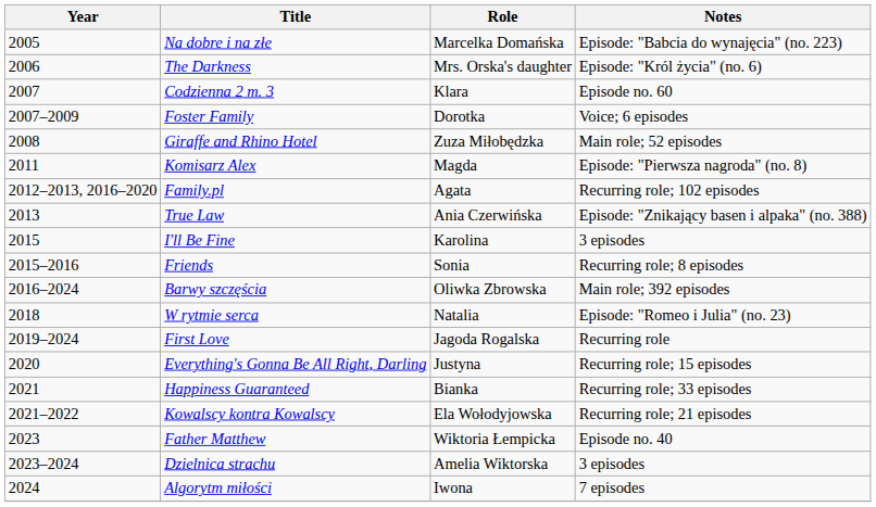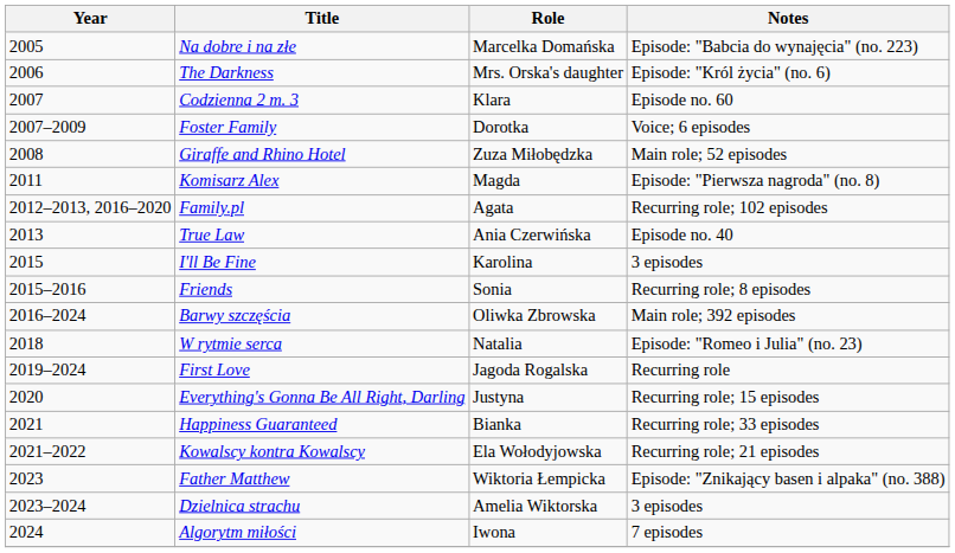True Law | Notes: Episode: "Znikający basen i alpaka" (no. 388) -> Episode no. 40
Father Matthew | Notes: Episode no. 40 -> Episode: "Znikający basen i alpaka" (no. 388)
